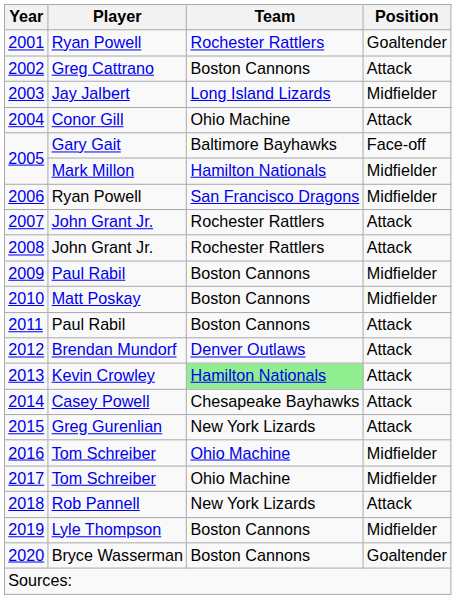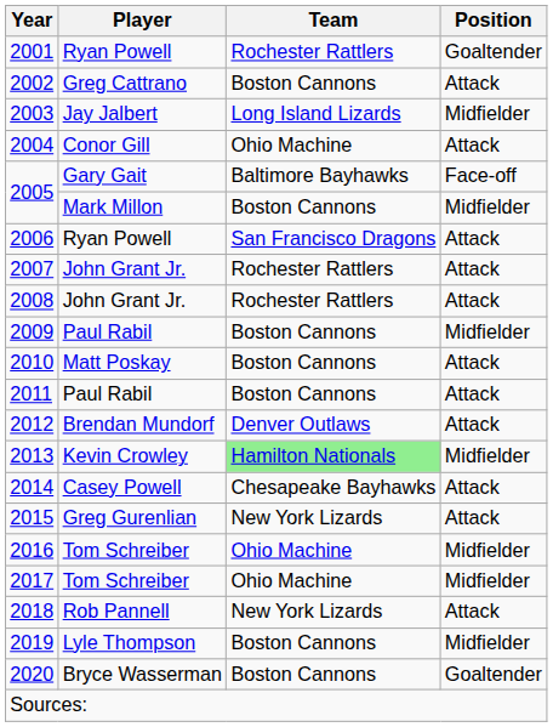2005 / Mark Millon | Team: Hamilton Nationals -> Boston Cannons
2006 | Position: Midfielder -> Attack
2010 | Position: Midfielder -> Attack
2013 | Position: Attack -> Midfielder
